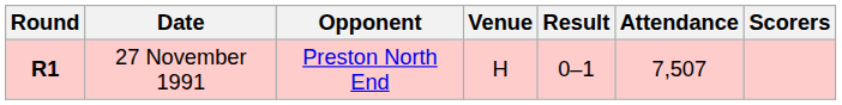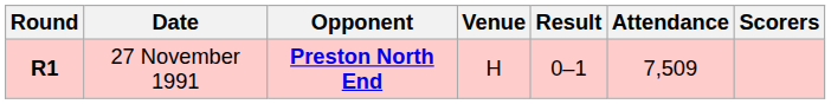27 November 1991 | Opponent: normal -> bold
27 November 1991 | Attendance: 7,507 -> 7,509
